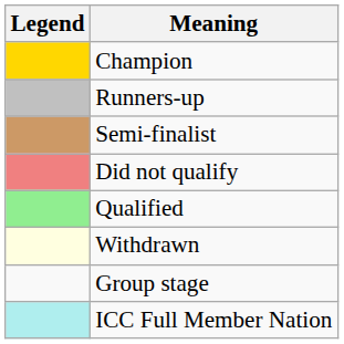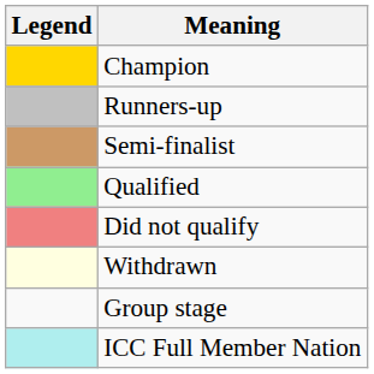rows swapped: Did not qualify <-> Qualified
